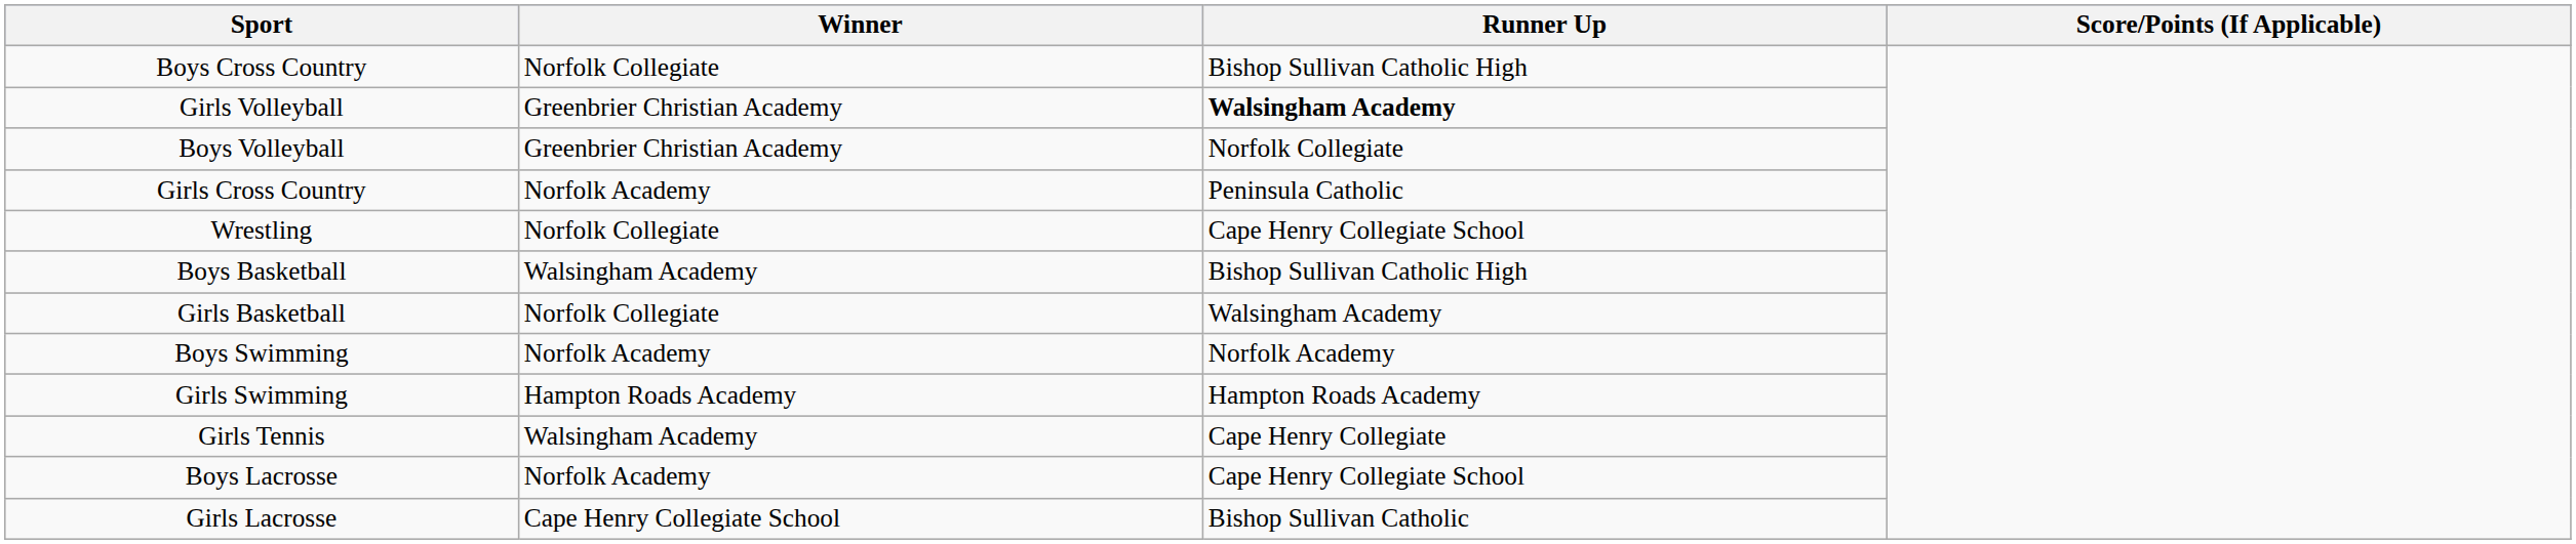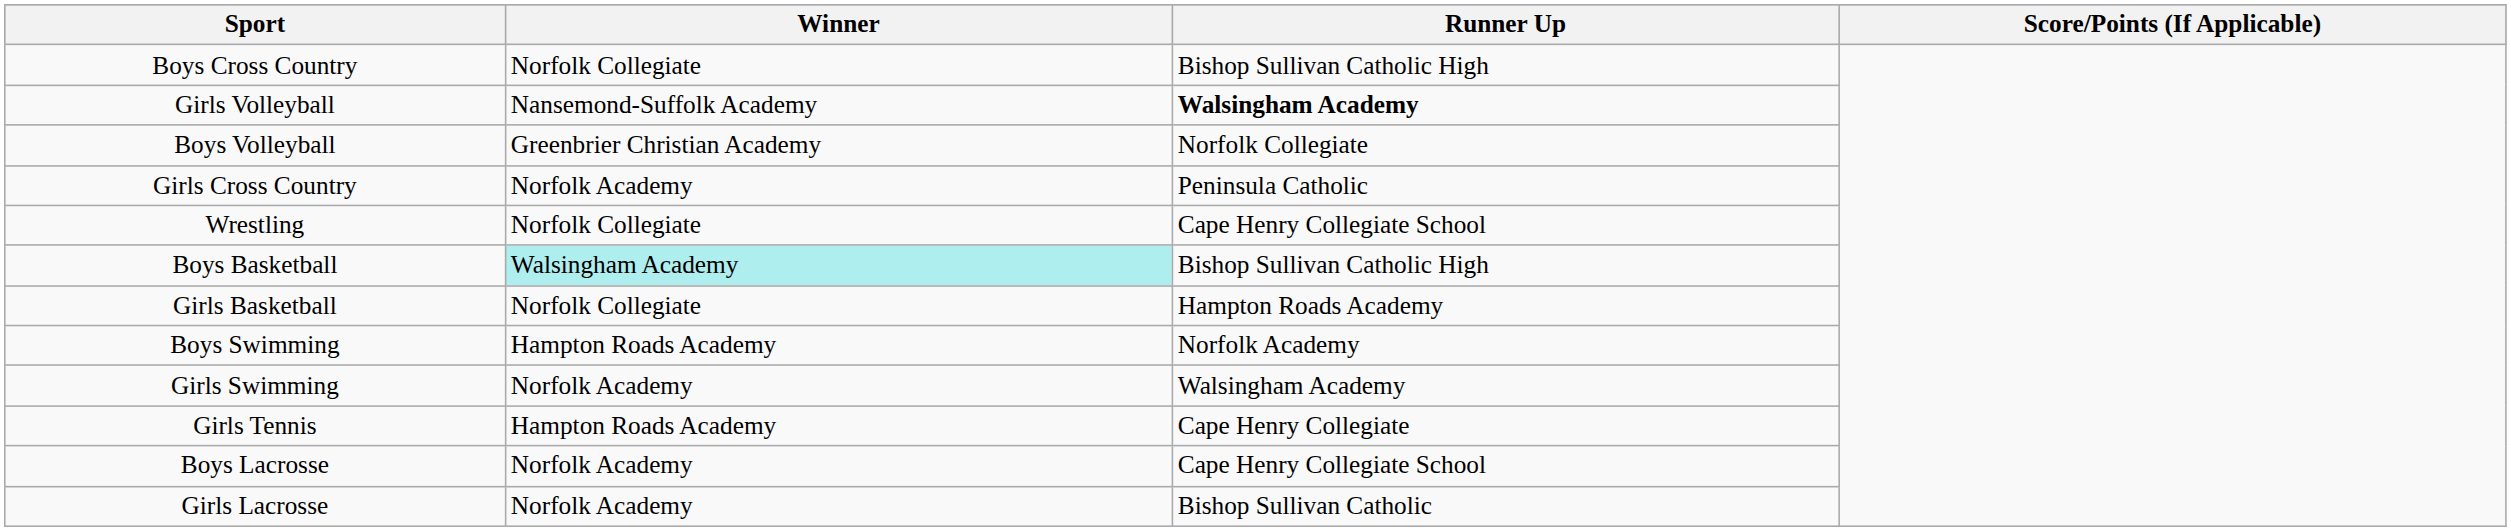Girls Volleyball | Winner: Greenbrier Christian Academy -> Nansemond-Suffolk Academy
Boys Basketball | Winner: no background -> paleturquoise background
Girls Basketball | Runner Up: Walsingham Academy -> Hampton Roads Academy
Boys Swimming | Winner: Norfolk Academy -> Hampton Roads Academy
Girls Swimming | Winner: Hampton Roads Academy -> Norfolk Academy
Girls Swimming | Runner Up: Hampton Roads Academy -> Walsingham Academy
Girls Tennis | Winner: Walsingham Academy -> Hampton Roads Academy
Girls Lacrosse | Winner: Cape Henry Collegiate School -> Norfolk Academy
